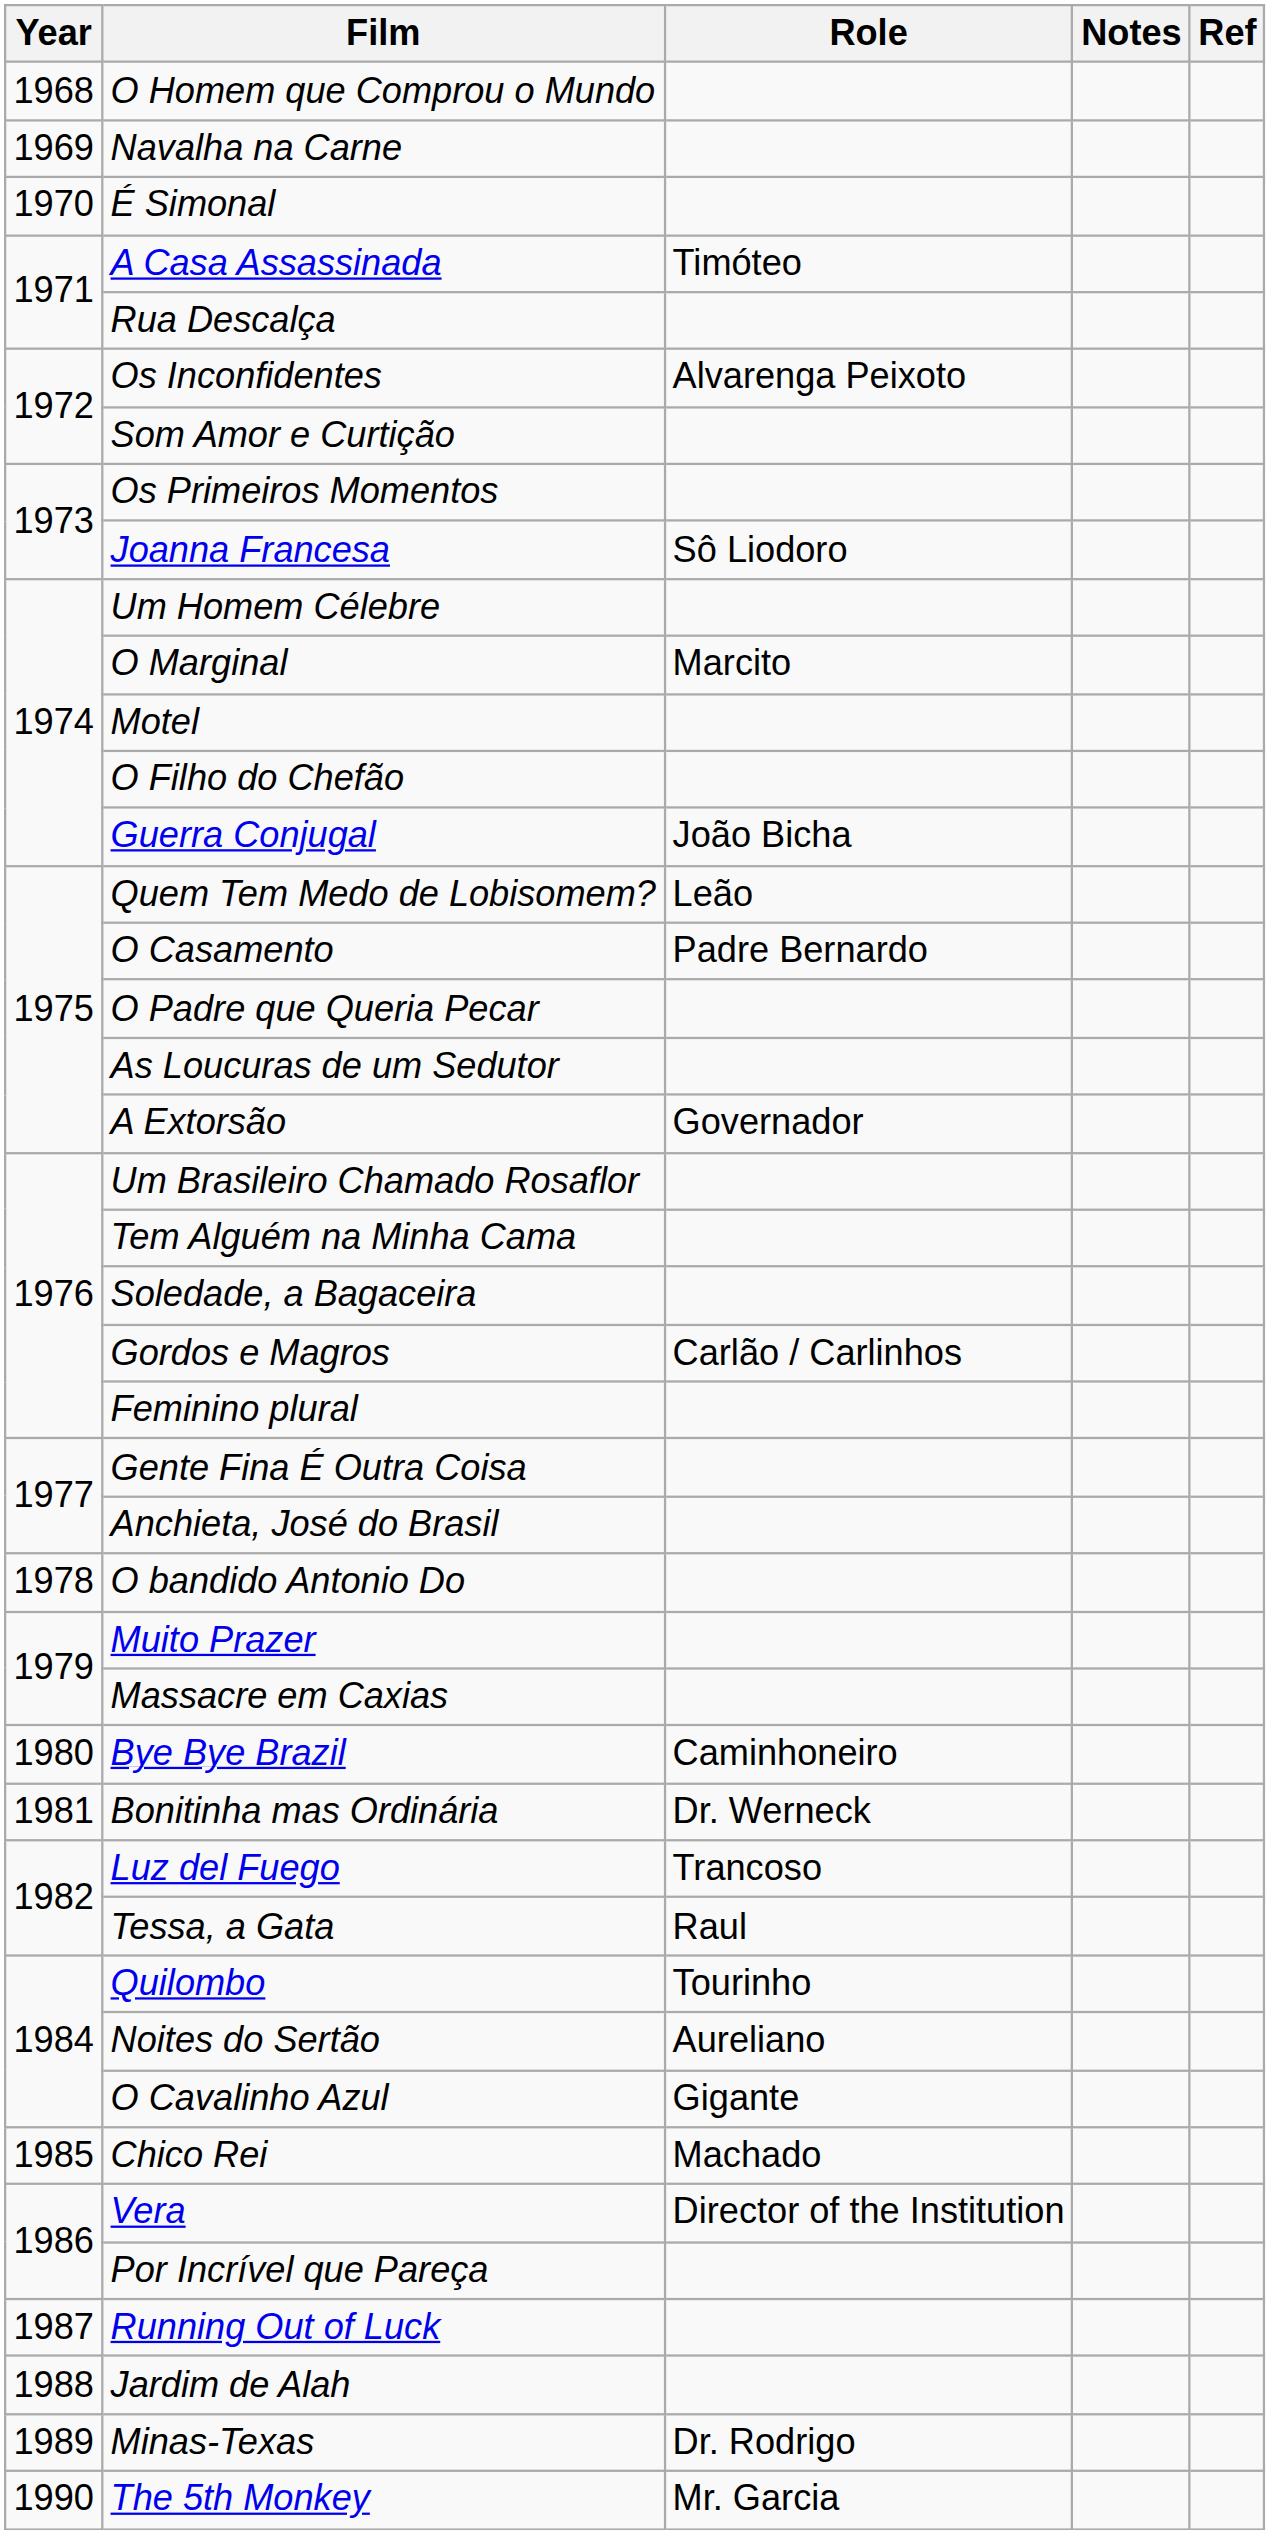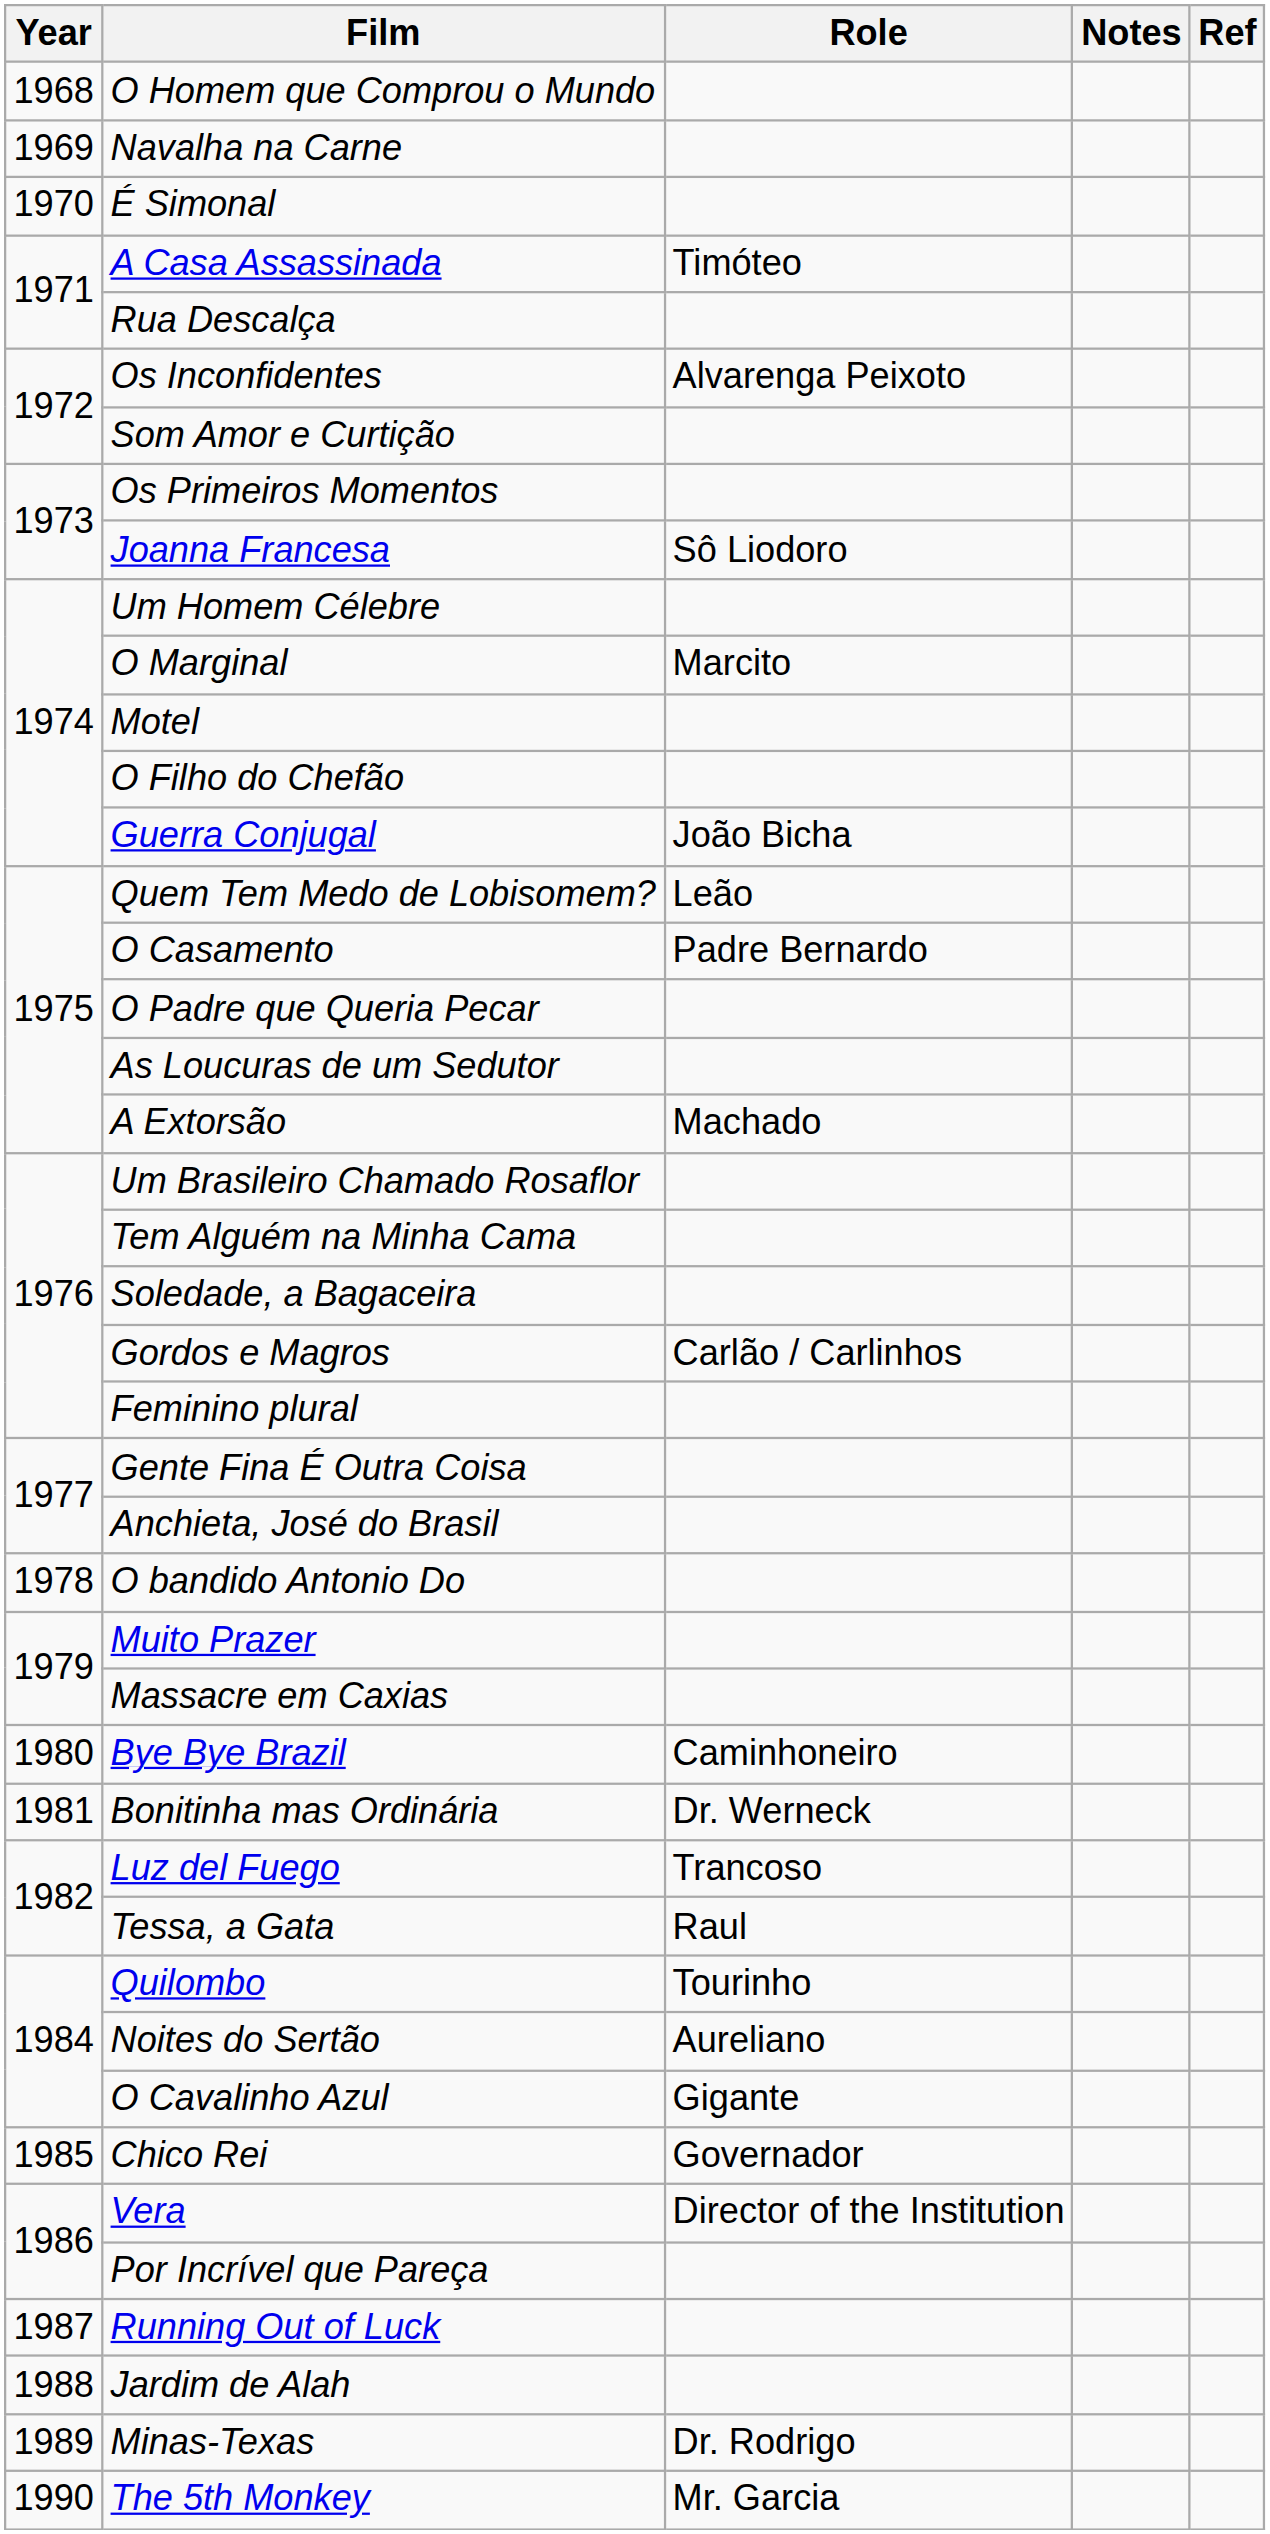A Extorsão | Role: Governador -> Machado
Chico Rei | Role: Machado -> Governador
